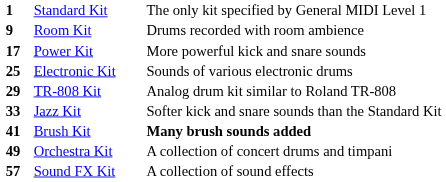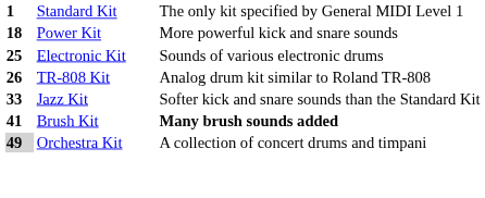- row: 9 | Room Kit | Drums recorded with room ambience
Power Kit | column 1: 17 -> 18
TR-808 Kit | column 1: 29 -> 26
Orchestra Kit | column 1: no background -> lightgrey background
- row: 57 | Sound FX Kit | A collection of sound effects
